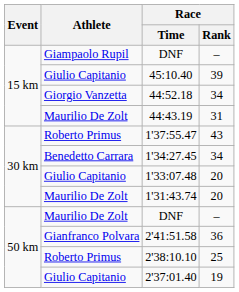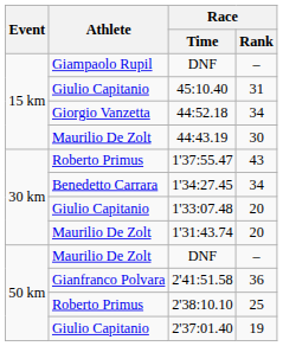45:10.40 | Race / Rank: 39 -> 31
44:43.19 | Race / Rank: 31 -> 30
